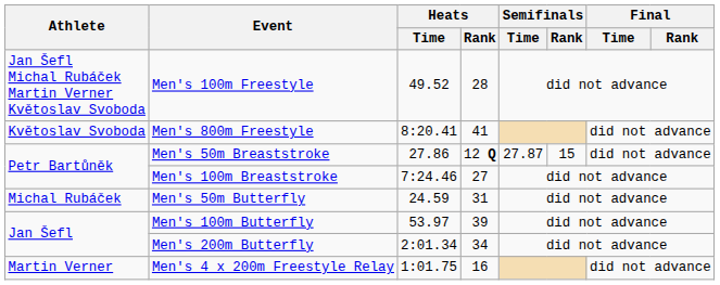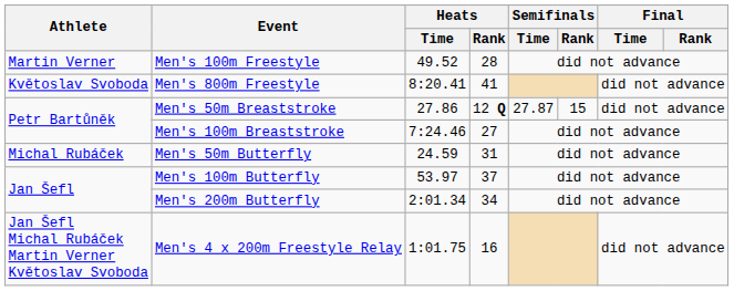Men's 100m Freestyle | Athlete: Jan Šefl Michal Rubáček Martin Verner Květoslav Svoboda -> Martin Verner
Men's 100m Butterfly | Heats / Rank: 39 -> 37
Men's 4 x 200m Freestyle Relay | Athlete: Martin Verner -> Jan Šefl Michal Rubáček Martin Verner Květoslav Svoboda
